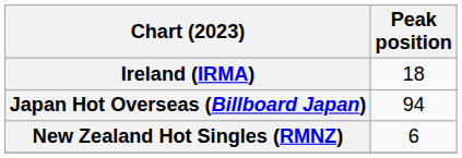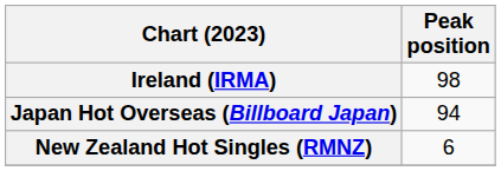Ireland (IRMA) | Peak position: 18 -> 98
